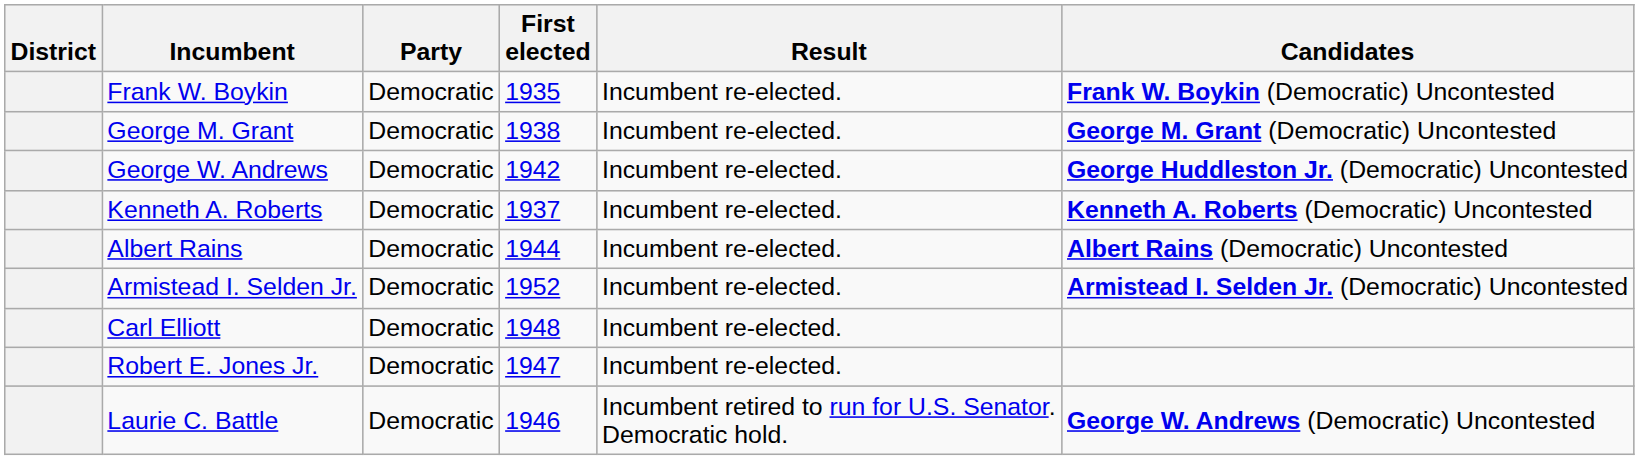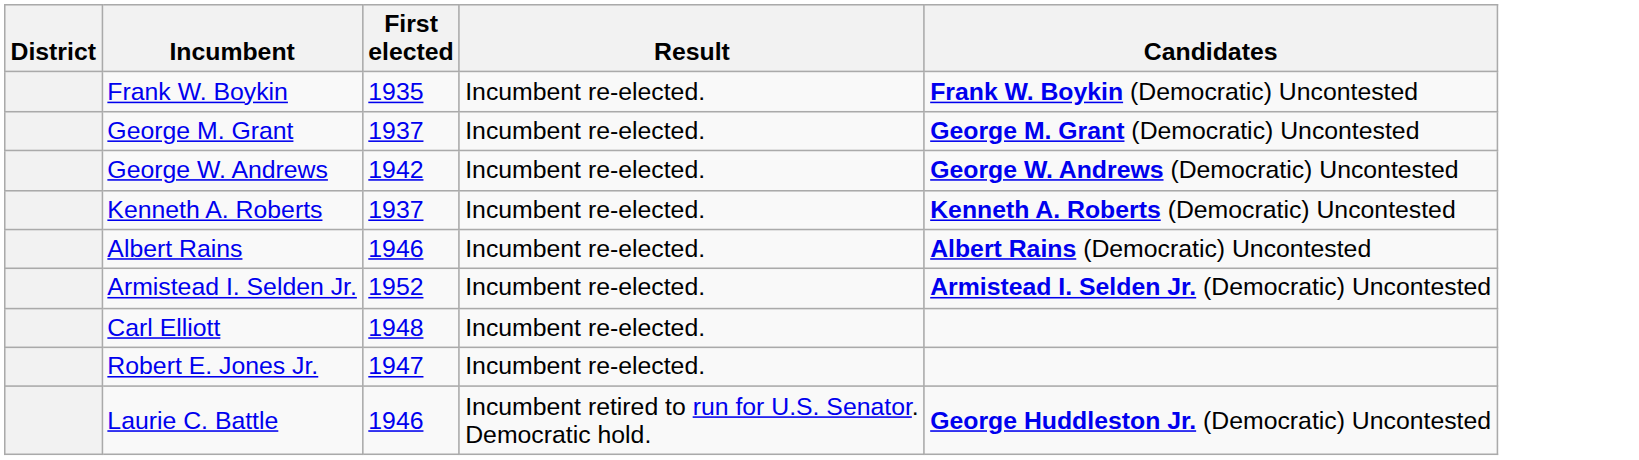- column: Party | Democratic | Democratic | Democratic | Democratic | Democratic | Democratic | Democratic | Democratic | Democratic
George M. Grant | First elected: 1938 -> 1937
George W. Andrews | Candidates: George Huddleston Jr. (Democratic) Uncontested -> George W. Andrews (Democratic) Uncontested
Albert Rains | First elected: 1944 -> 1946
Laurie C. Battle | Candidates: George W. Andrews (Democratic) Uncontested -> George Huddleston Jr. (Democratic) Uncontested
